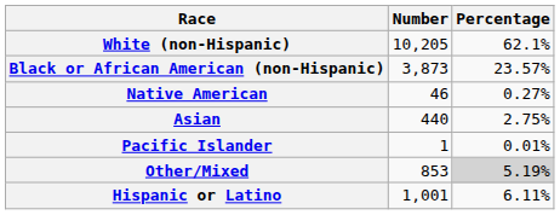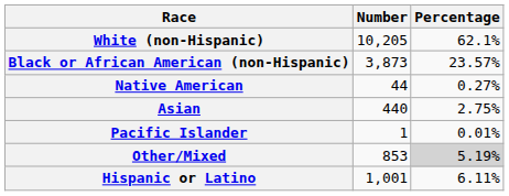Native American | Number: 46 -> 44
